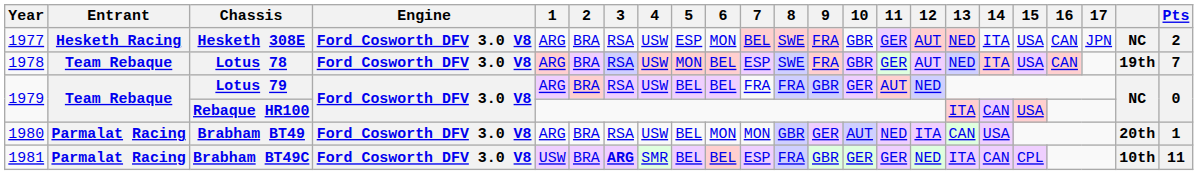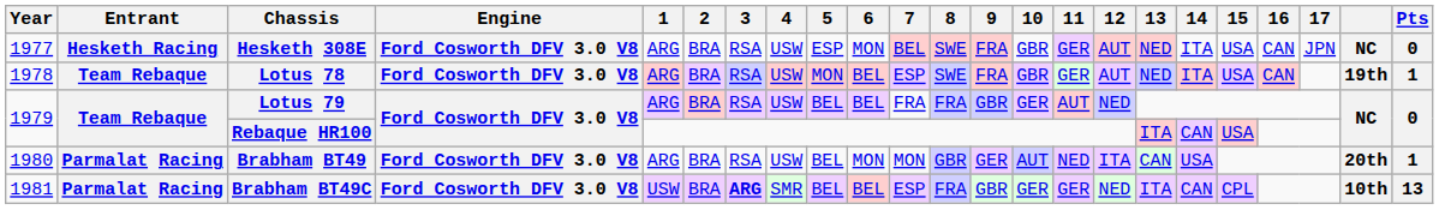Hesketh 308E | Pts: 2 -> 0
Lotus 78 | Pts: 7 -> 1
Brabham BT49C | Pts: 11 -> 13
